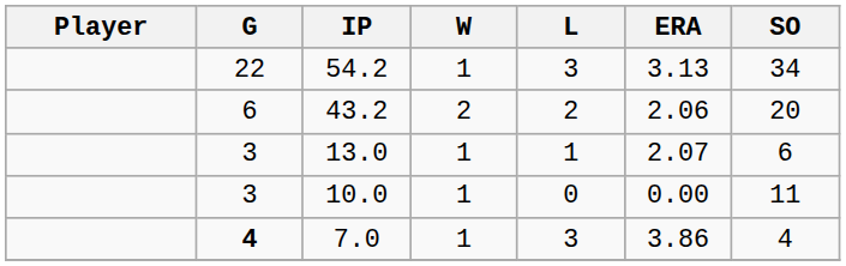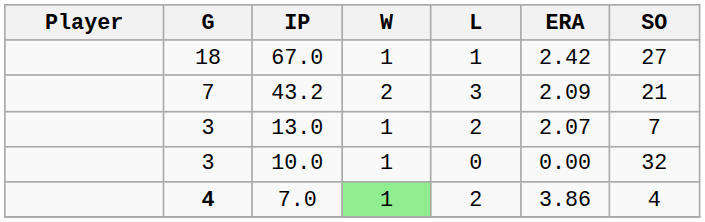+ row: 18 | 67.0 | 1 | 1 | 2.42 | 27
- row: 22 | 54.2 | 1 | 3 | 3.13 | 34
43.2 | G: 6 -> 7
43.2 | L: 2 -> 3
43.2 | ERA: 2.06 -> 2.09
43.2 | SO: 20 -> 21
13.0 | L: 1 -> 2
13.0 | SO: 6 -> 7
10.0 | SO: 11 -> 32
7.0 | W: no background -> lightgreen background
7.0 | L: 3 -> 2
